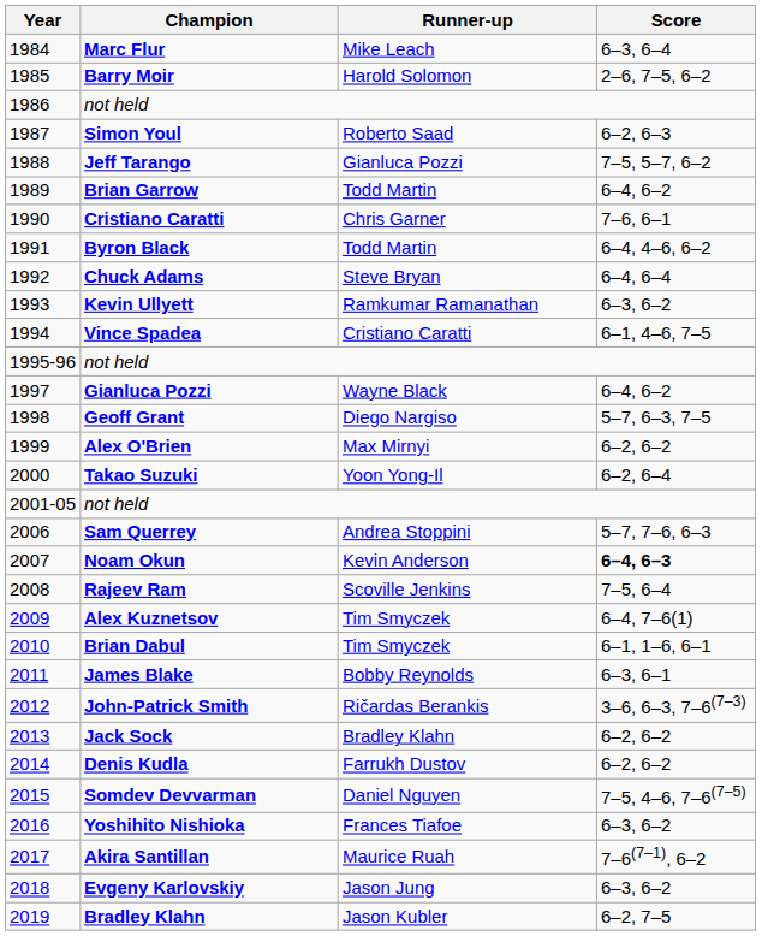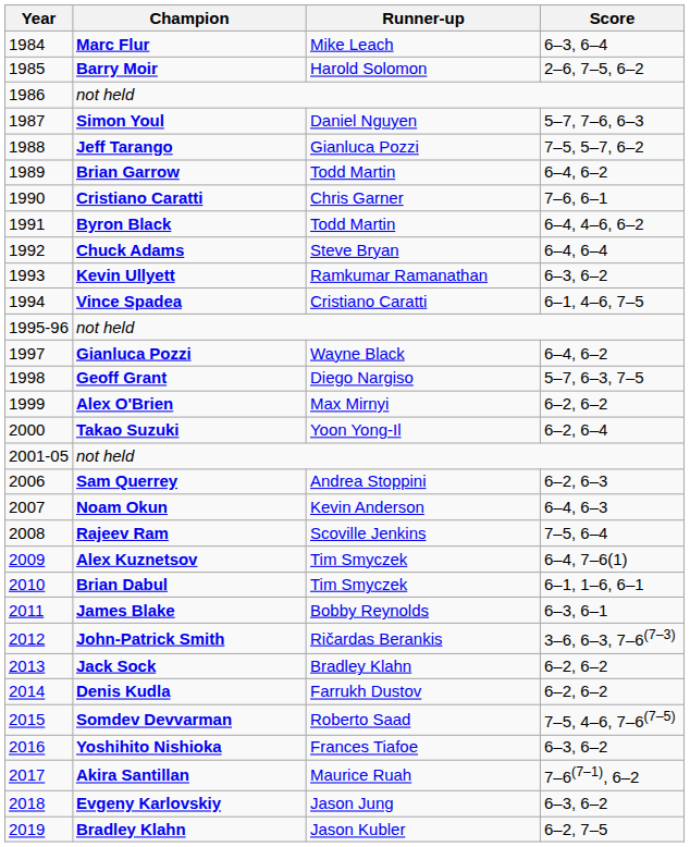Simon Youl | Runner-up: Roberto Saad -> Daniel Nguyen
Simon Youl | Score: 6–2, 6–3 -> 5–7, 7–6, 6–3
Sam Querrey | Score: 5–7, 7–6, 6–3 -> 6–2, 6–3
Noam Okun | Score: bold -> normal
Somdev Devvarman | Runner-up: Daniel Nguyen -> Roberto Saad
